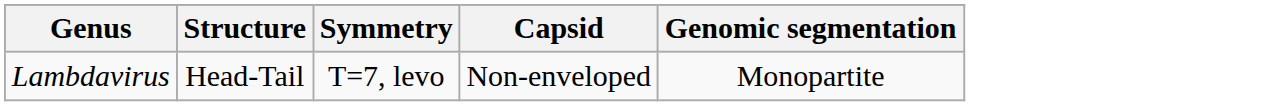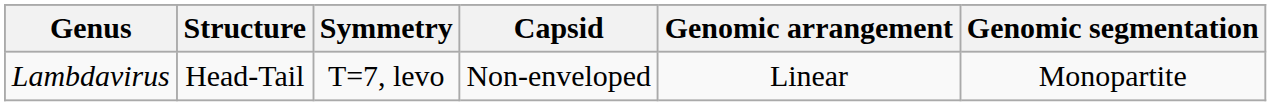+ column: Genomic arrangement | Linear
